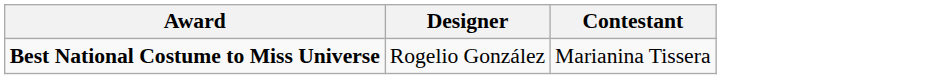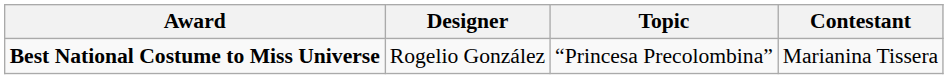+ column: Topic | “Princesa Precolombina”
